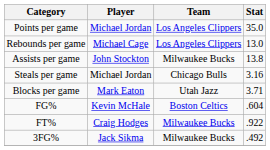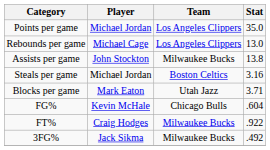Steals per game | Team: Chicago Bulls -> Boston Celtics
FG% | Team: Boston Celtics -> Chicago Bulls
